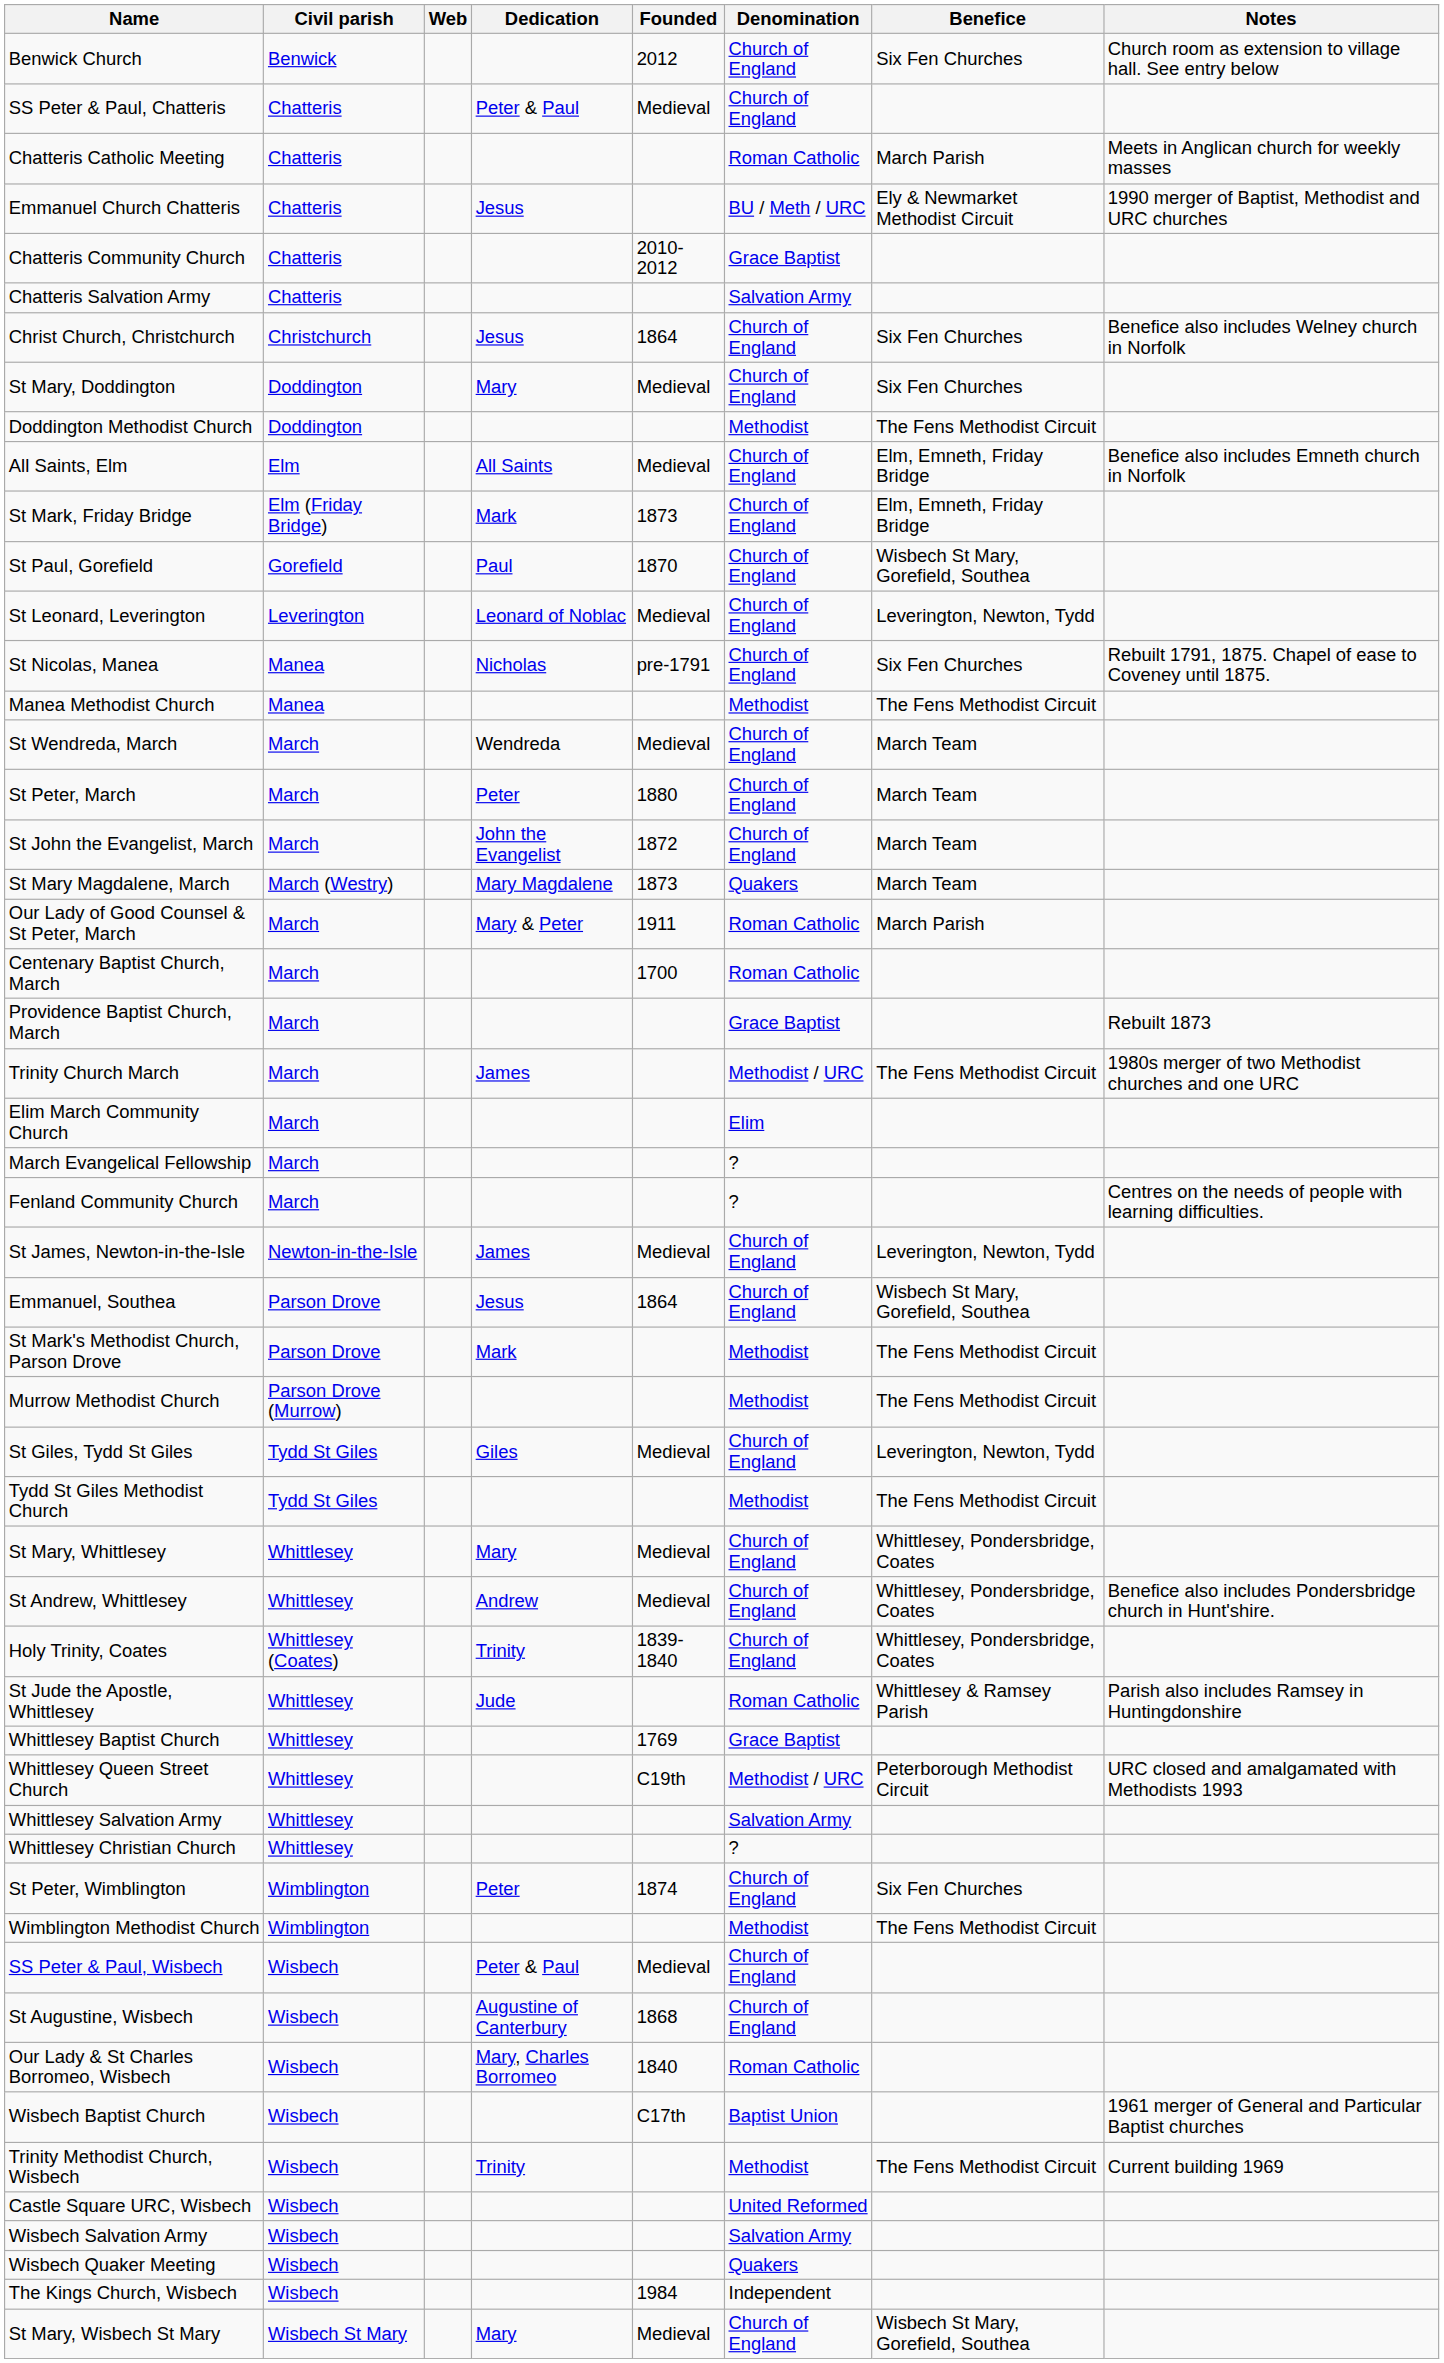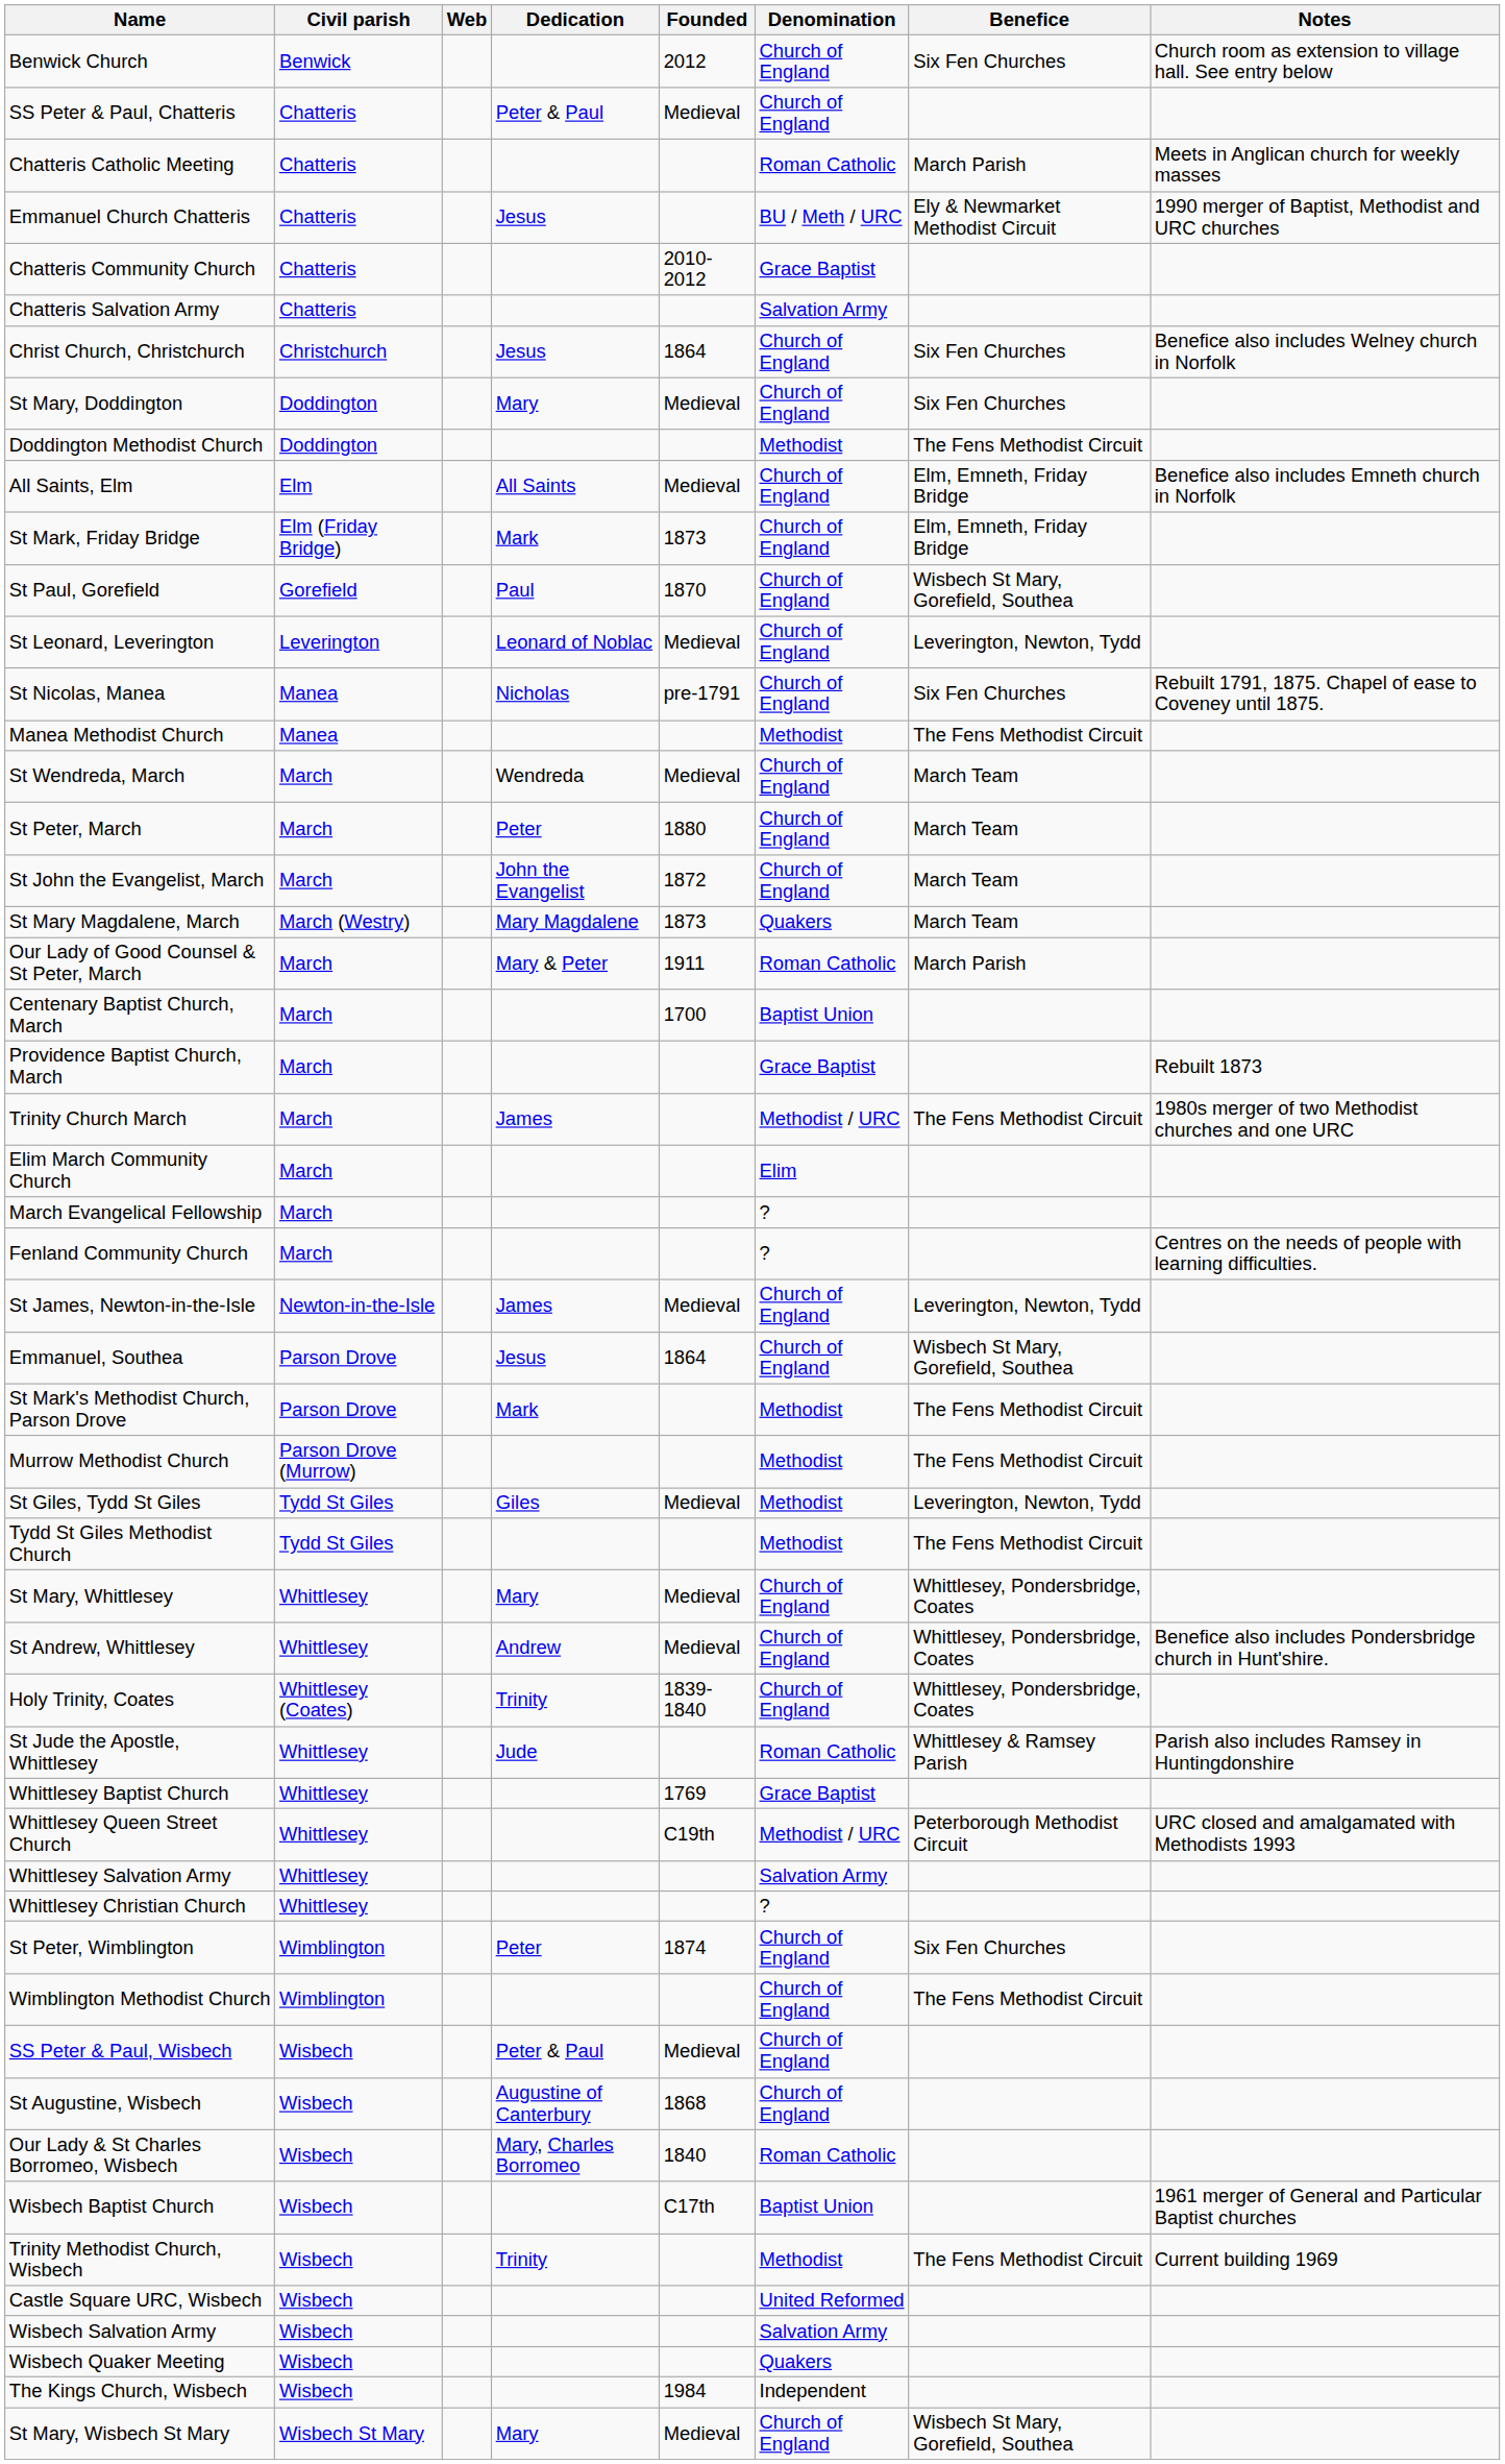Centenary Baptist Church, March | Denomination: Roman Catholic -> Baptist Union
St Giles, Tydd St Giles | Denomination: Church of England -> Methodist
Wimblington Methodist Church | Denomination: Methodist -> Church of England
